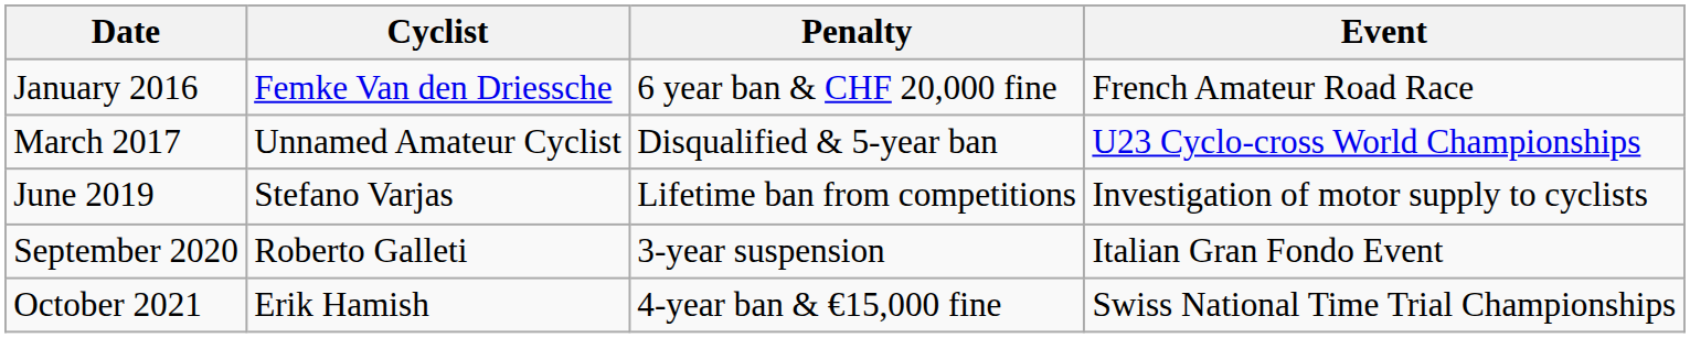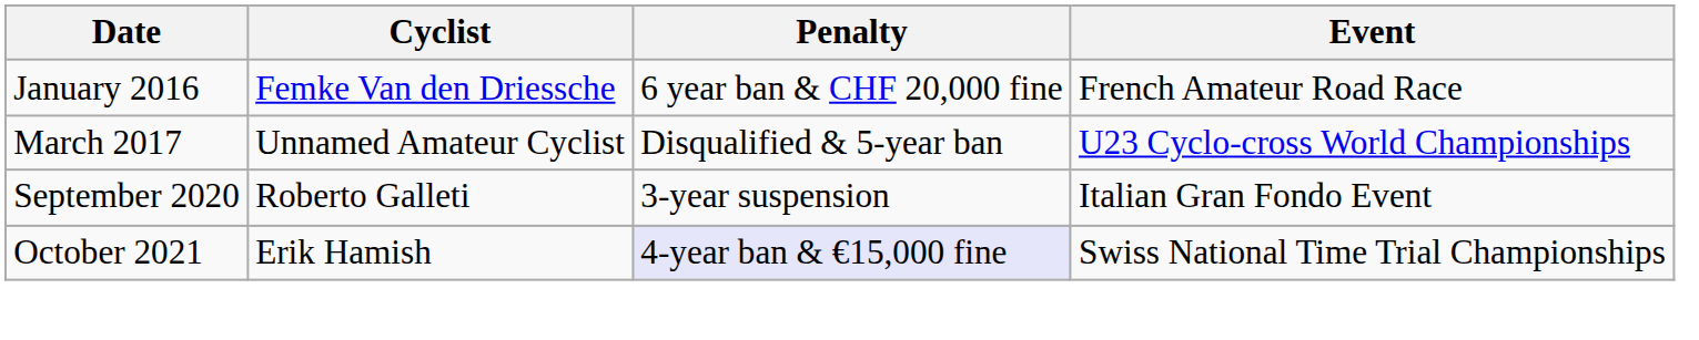- row: June 2019 | Stefano Varjas | Lifetime ban from competitions | Investigation of motor supply to cyclists
October 2021 | Penalty: no background -> lavender background
